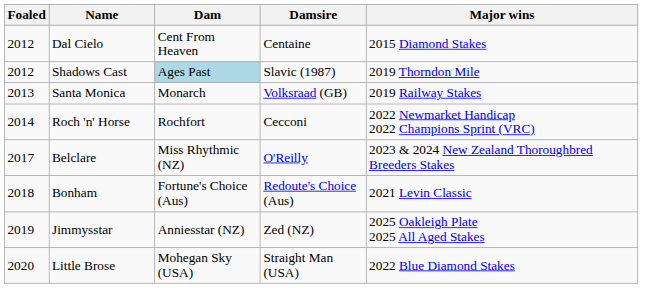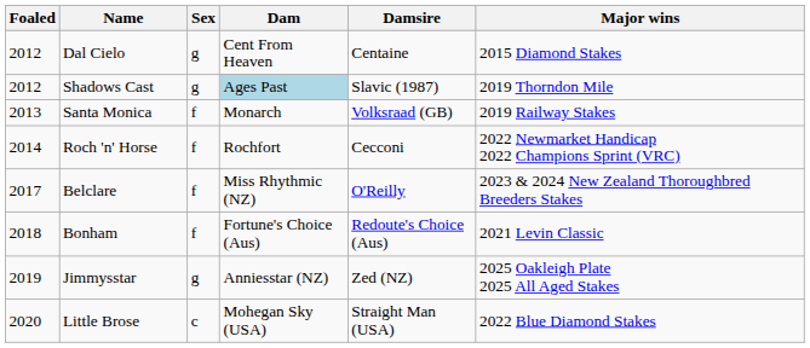+ column: Sex | g | g | f | f | f | f | g | c
